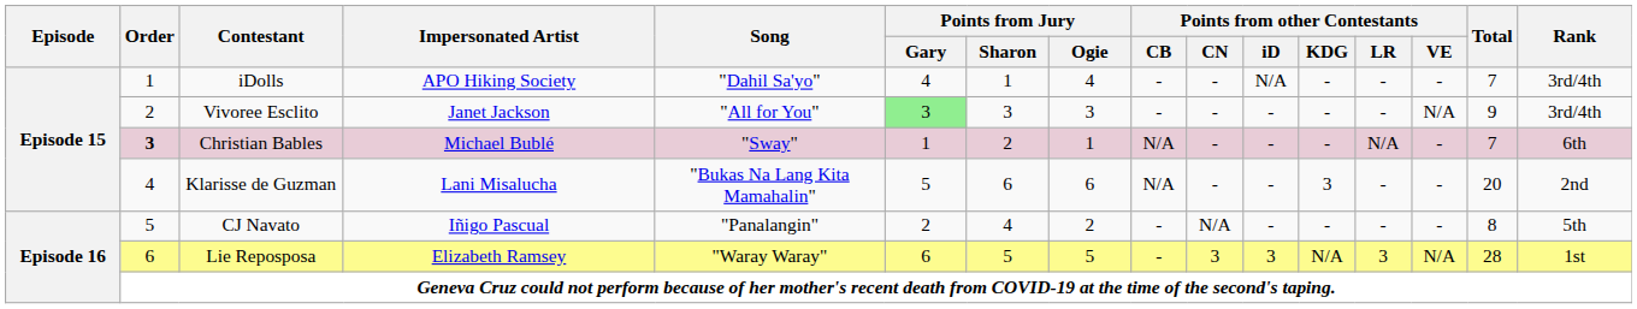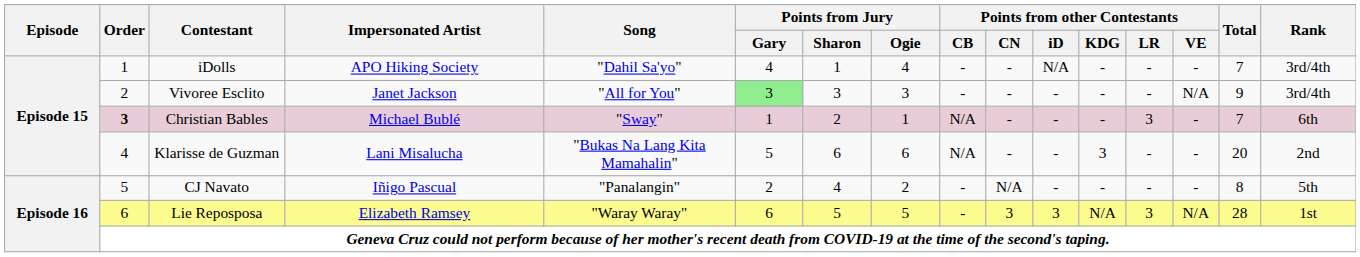Christian Bables | Points from other Contestants / LR: N/A -> 3
